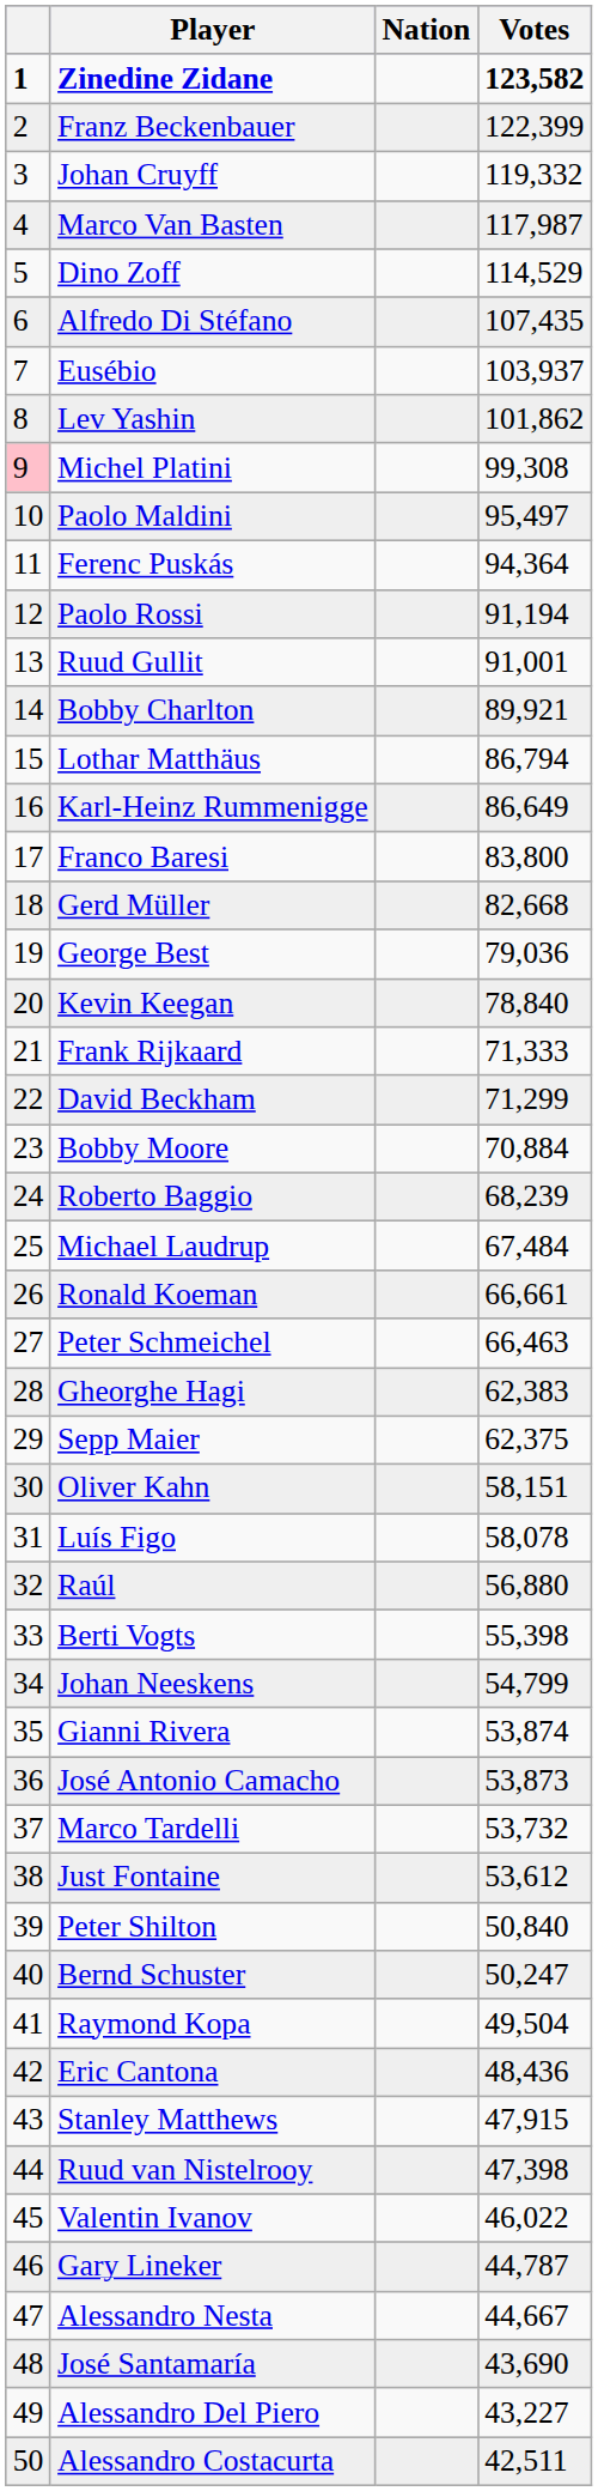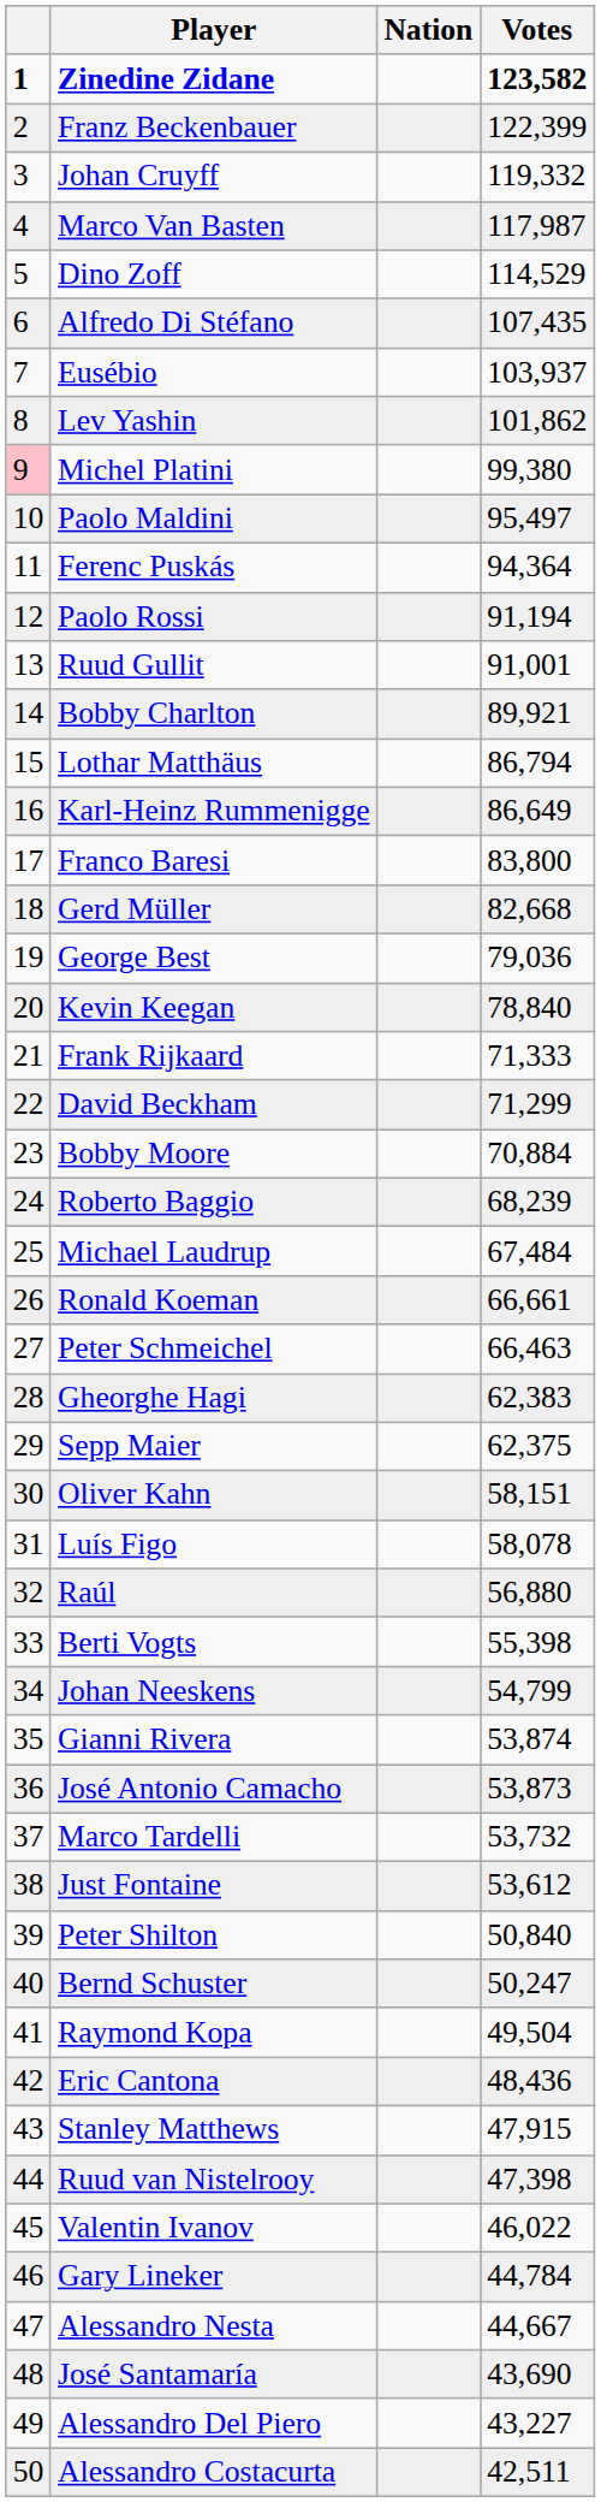Michel Platini | Votes: 99,308 -> 99,380
Gary Lineker | Votes: 44,787 -> 44,784
